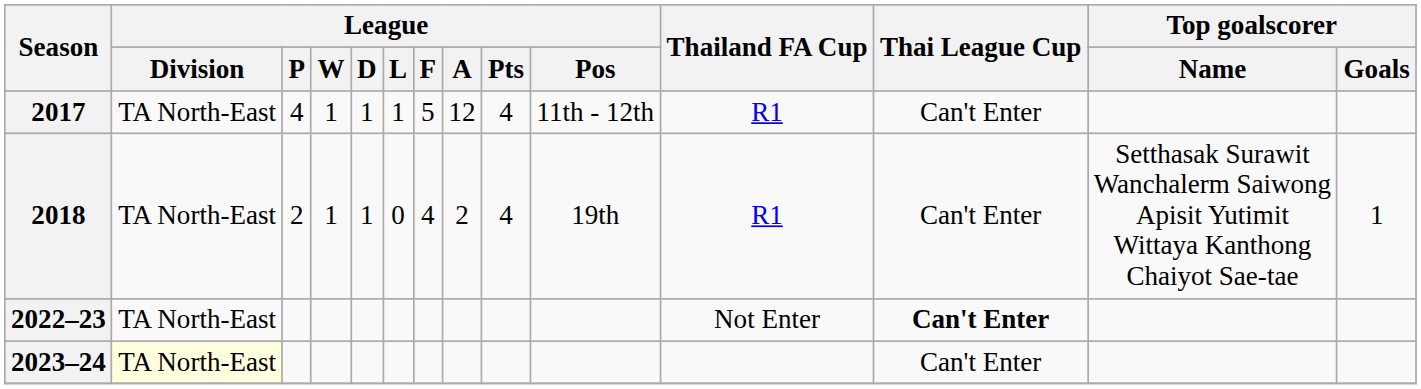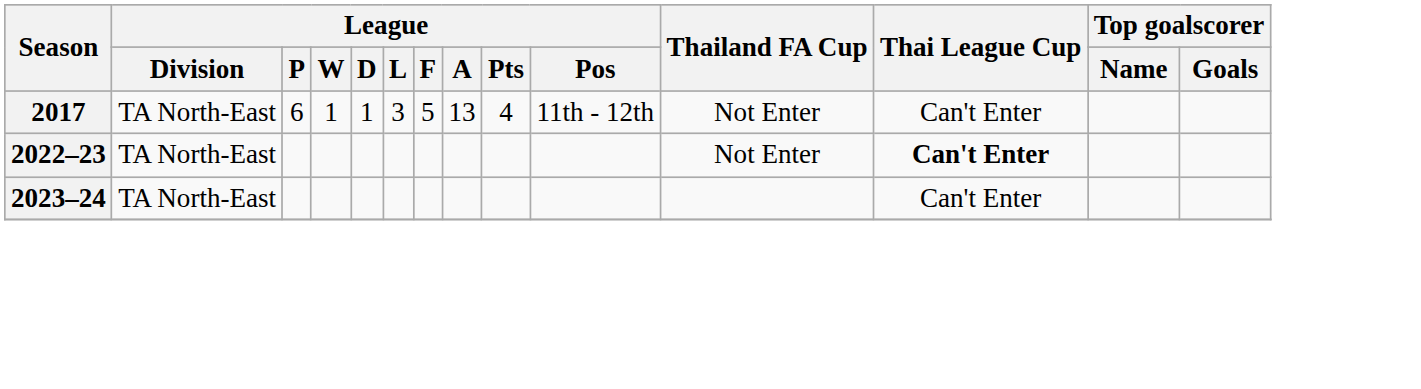2017 | League / P: 4 -> 6
2017 | League / L: 1 -> 3
2017 | League / A: 12 -> 13
2017 | Thailand FA Cup: R1 -> Not Enter
- row: 2018 | TA North-East | 2 | 1 | 1 | 0 | 4 | 2 | 4 | 19th | R1 | Can't Enter | Setthasak Surawit Wanchalerm Saiwong Apisit Yutimit Wittaya Kanthong Chaiyot Sae-tae | 1
2023–24 | League / Division: lightyellow background -> no background
